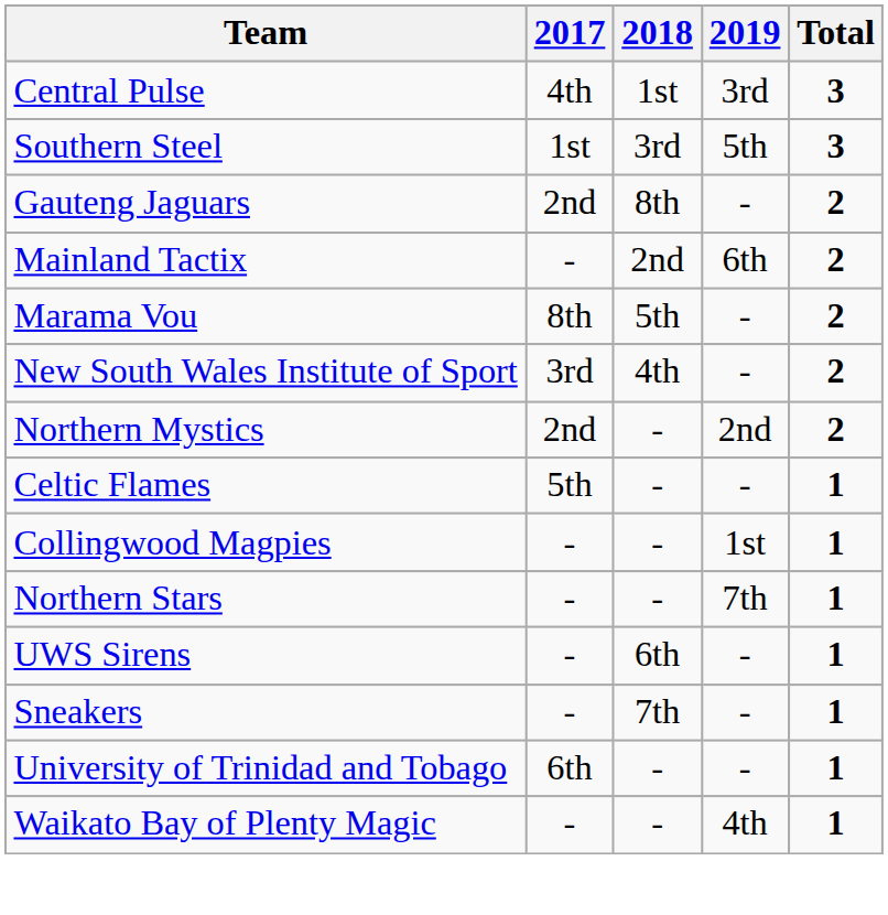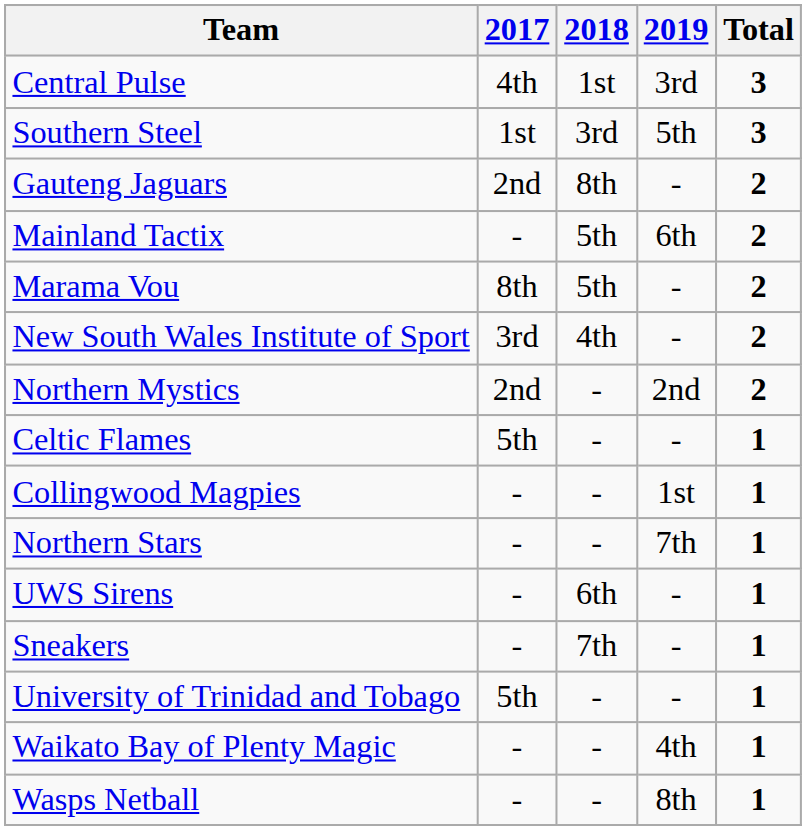Mainland Tactix | 2018: 2nd -> 5th
University of Trinidad and Tobago | 2017: 6th -> 5th
+ row: Wasps Netball | - | - | 8th | 1
